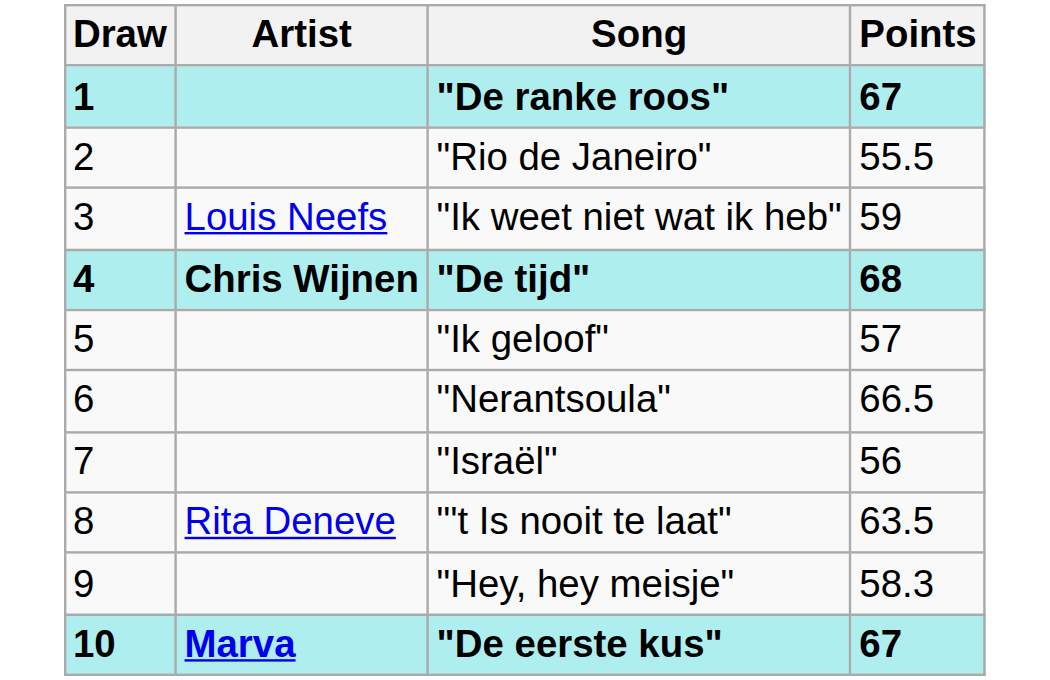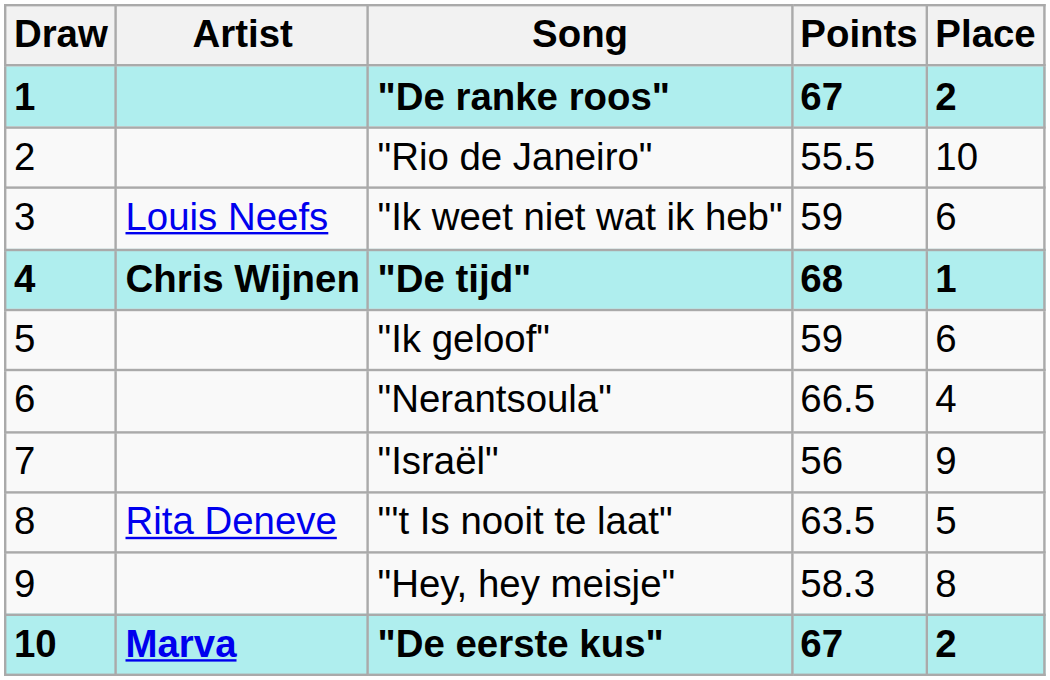+ column: Place | 2 | 10 | 6 | 1 | 6 | 4 | 9 | 5 | 8 | 2
"Ik geloof" | Points: 57 -> 59
